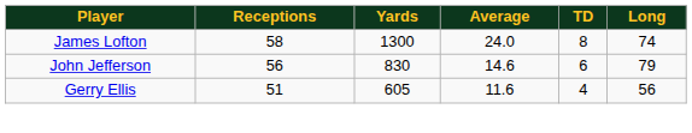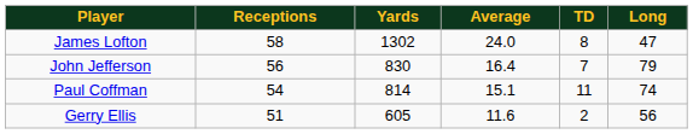James Lofton | Yards: 1300 -> 1302
James Lofton | Long: 74 -> 47
John Jefferson | Average: 14.6 -> 16.4
John Jefferson | TD: 6 -> 7
+ row: Paul Coffman | 54 | 814 | 15.1 | 11 | 74
Gerry Ellis | TD: 4 -> 2
